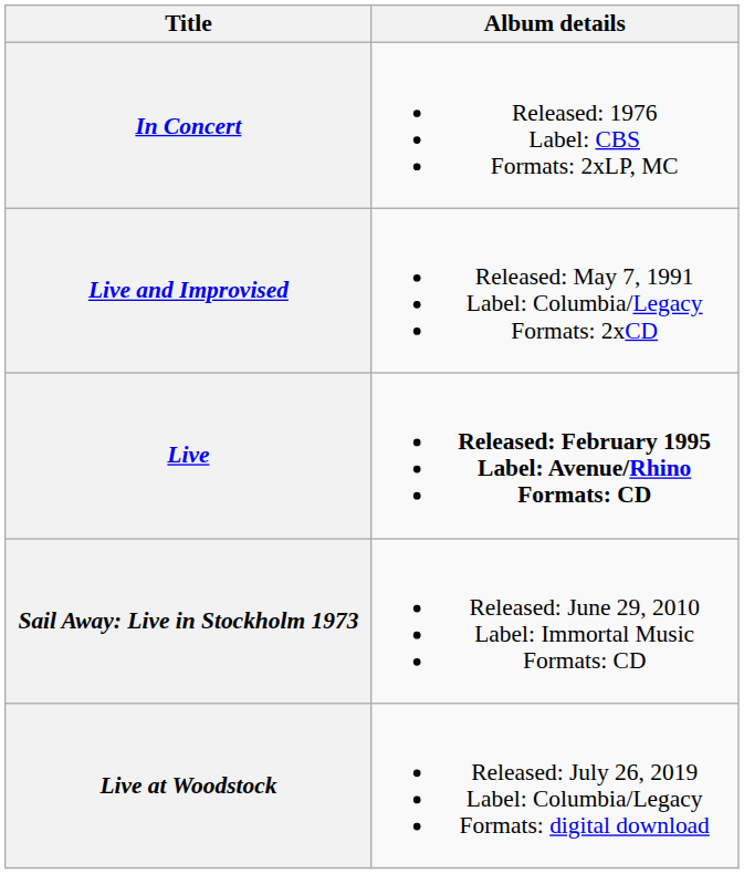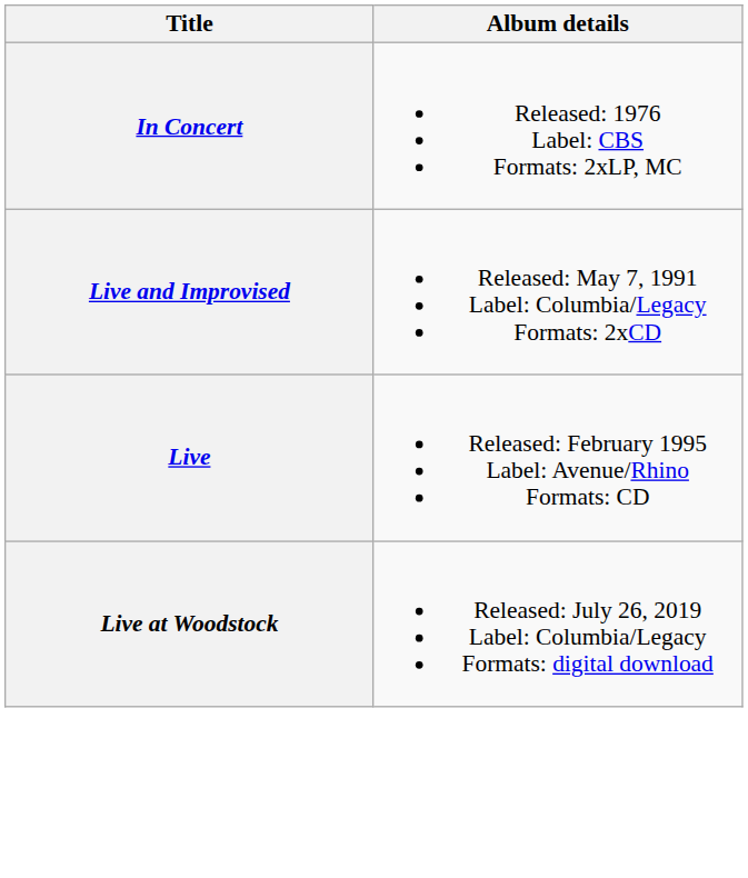Live | Album details: bold -> normal
- row: Sail Away: Live in Stockholm 1973 | Released: June 29, 2010 Label: Immortal Music Formats: CD
